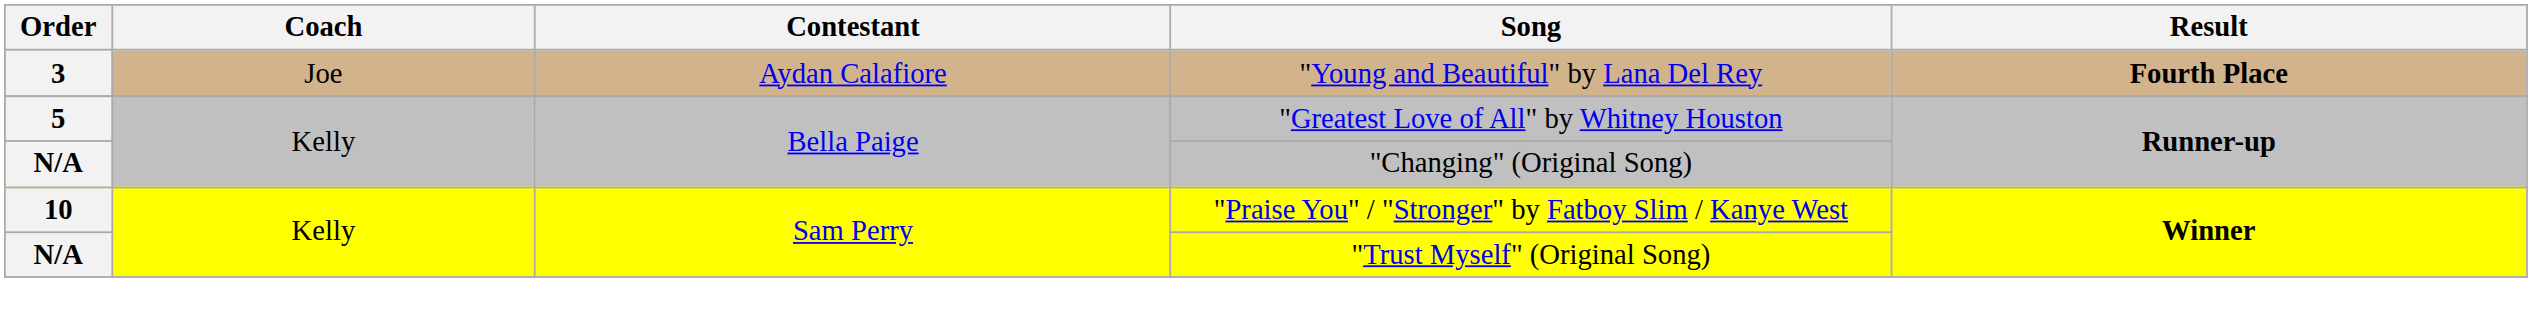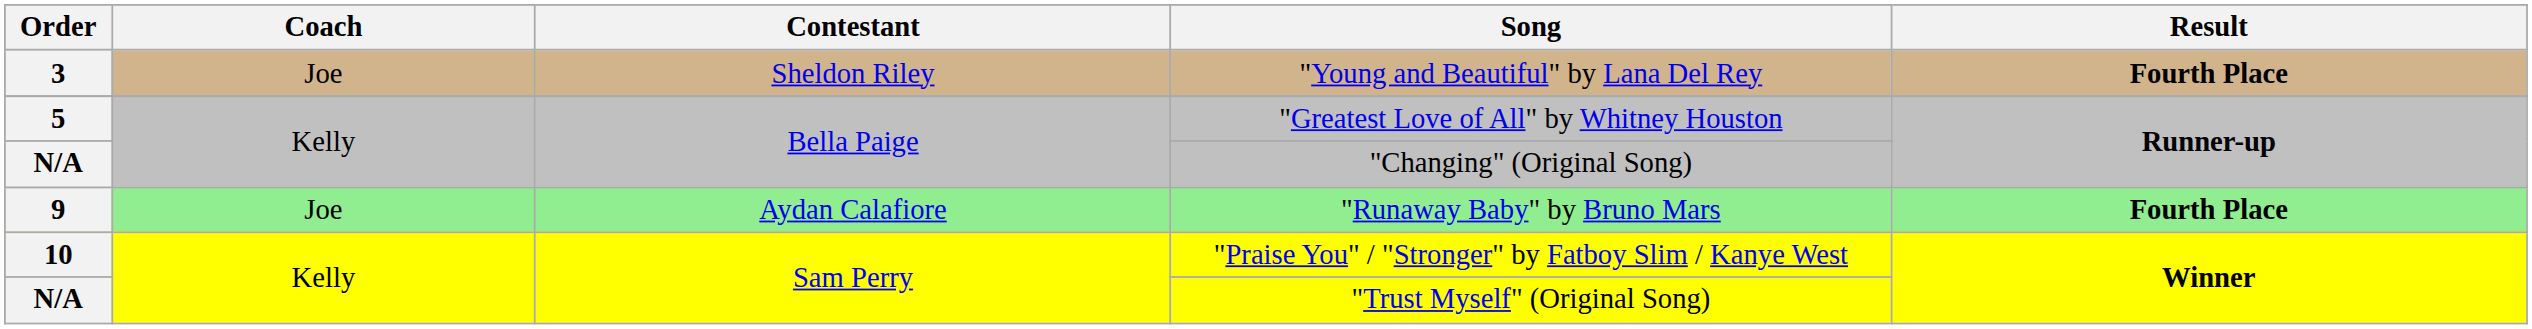"Young and Beautiful" by Lana Del Rey | Contestant: Aydan Calafiore -> Sheldon Riley
+ row: 9 | Joe | Aydan Calafiore | "Runaway Baby" by Bruno Mars | Fourth Place
